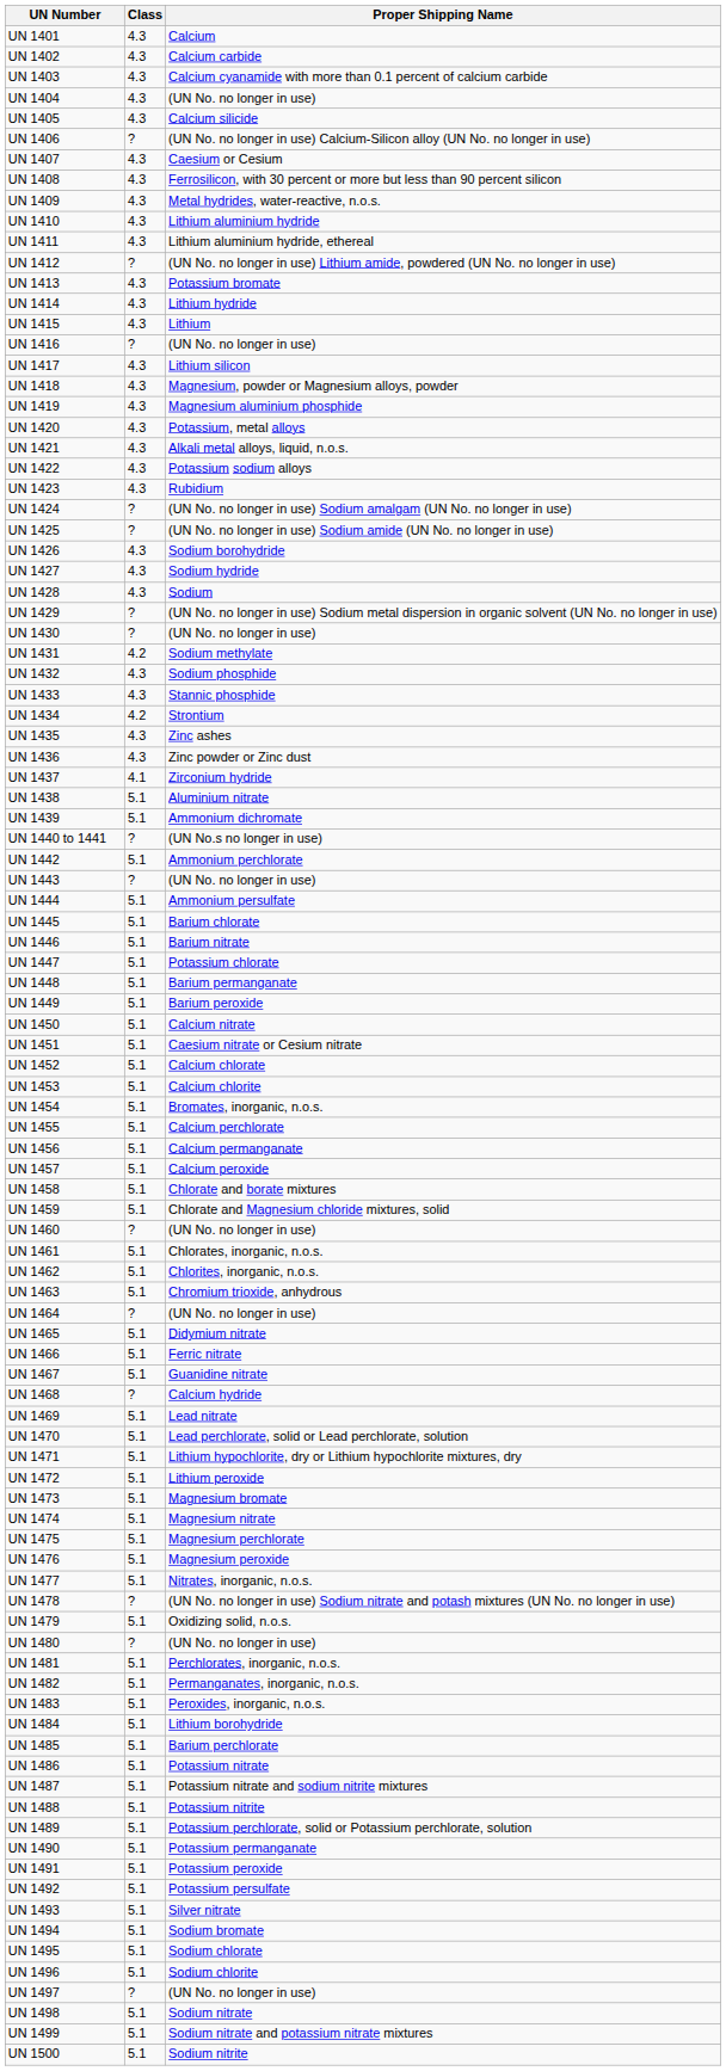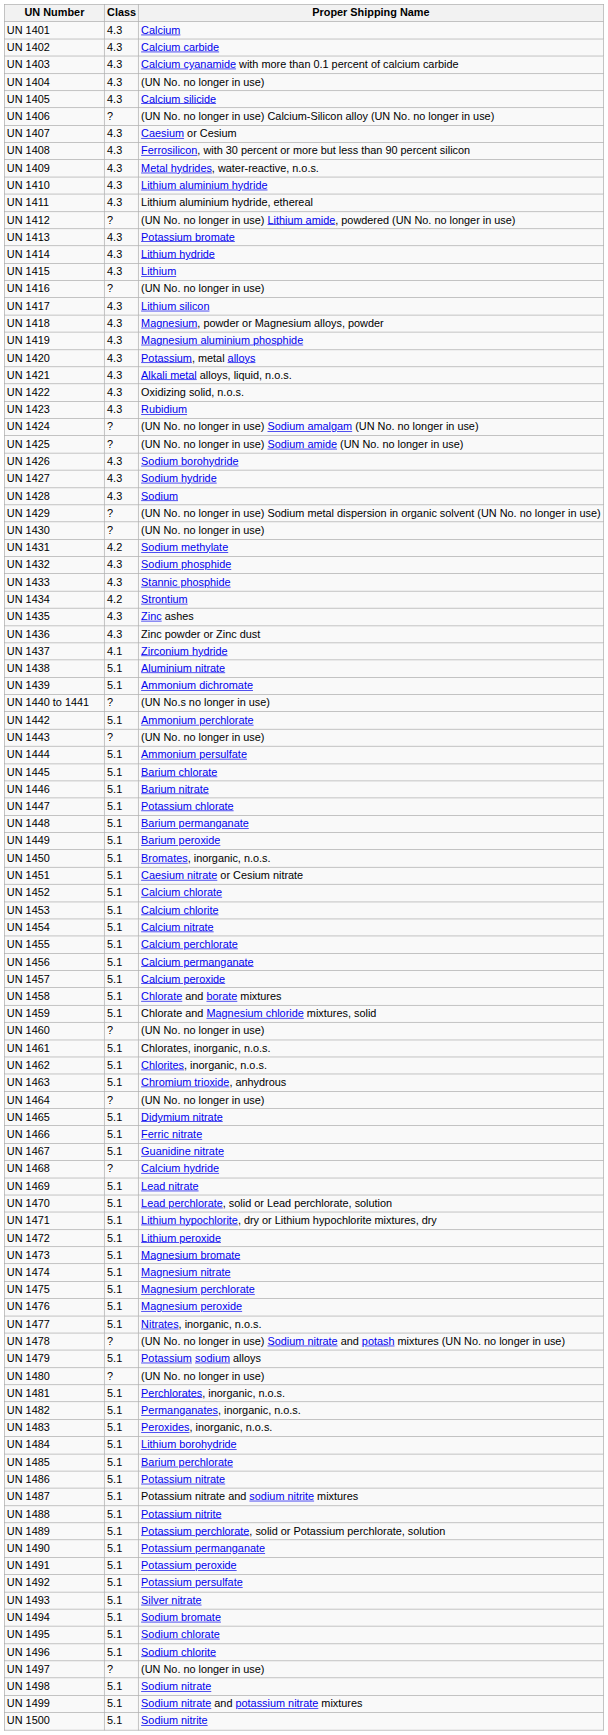UN 1422 | Proper Shipping Name: Potassium sodium alloys -> Oxidizing solid, n.o.s.
UN 1450 | Proper Shipping Name: Calcium nitrate -> Bromates, inorganic, n.o.s.
UN 1454 | Proper Shipping Name: Bromates, inorganic, n.o.s. -> Calcium nitrate
UN 1479 | Proper Shipping Name: Oxidizing solid, n.o.s. -> Potassium sodium alloys
